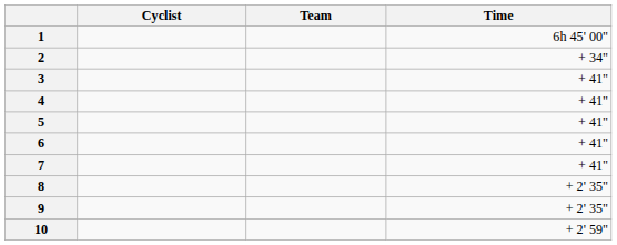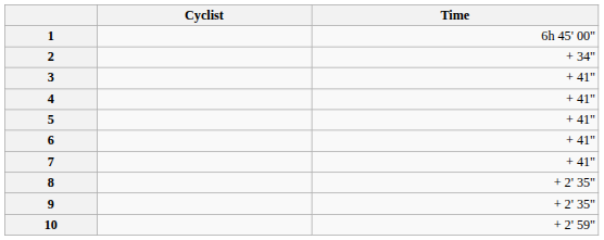- column: Team
